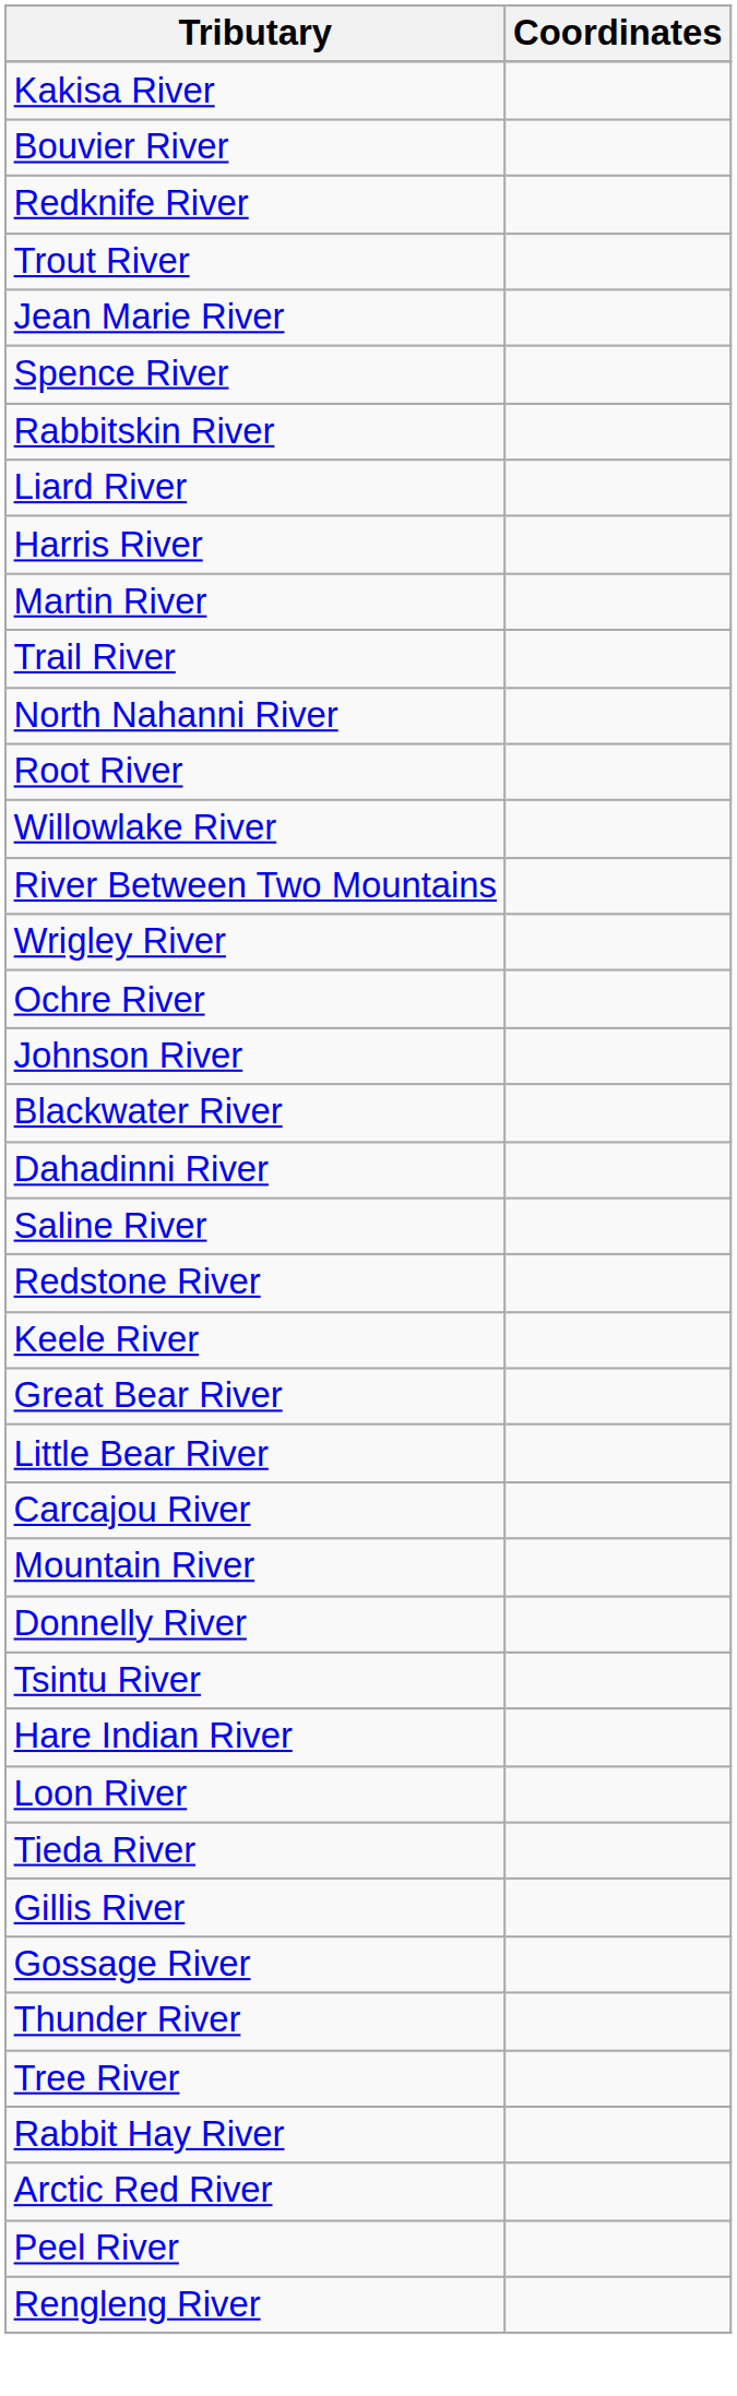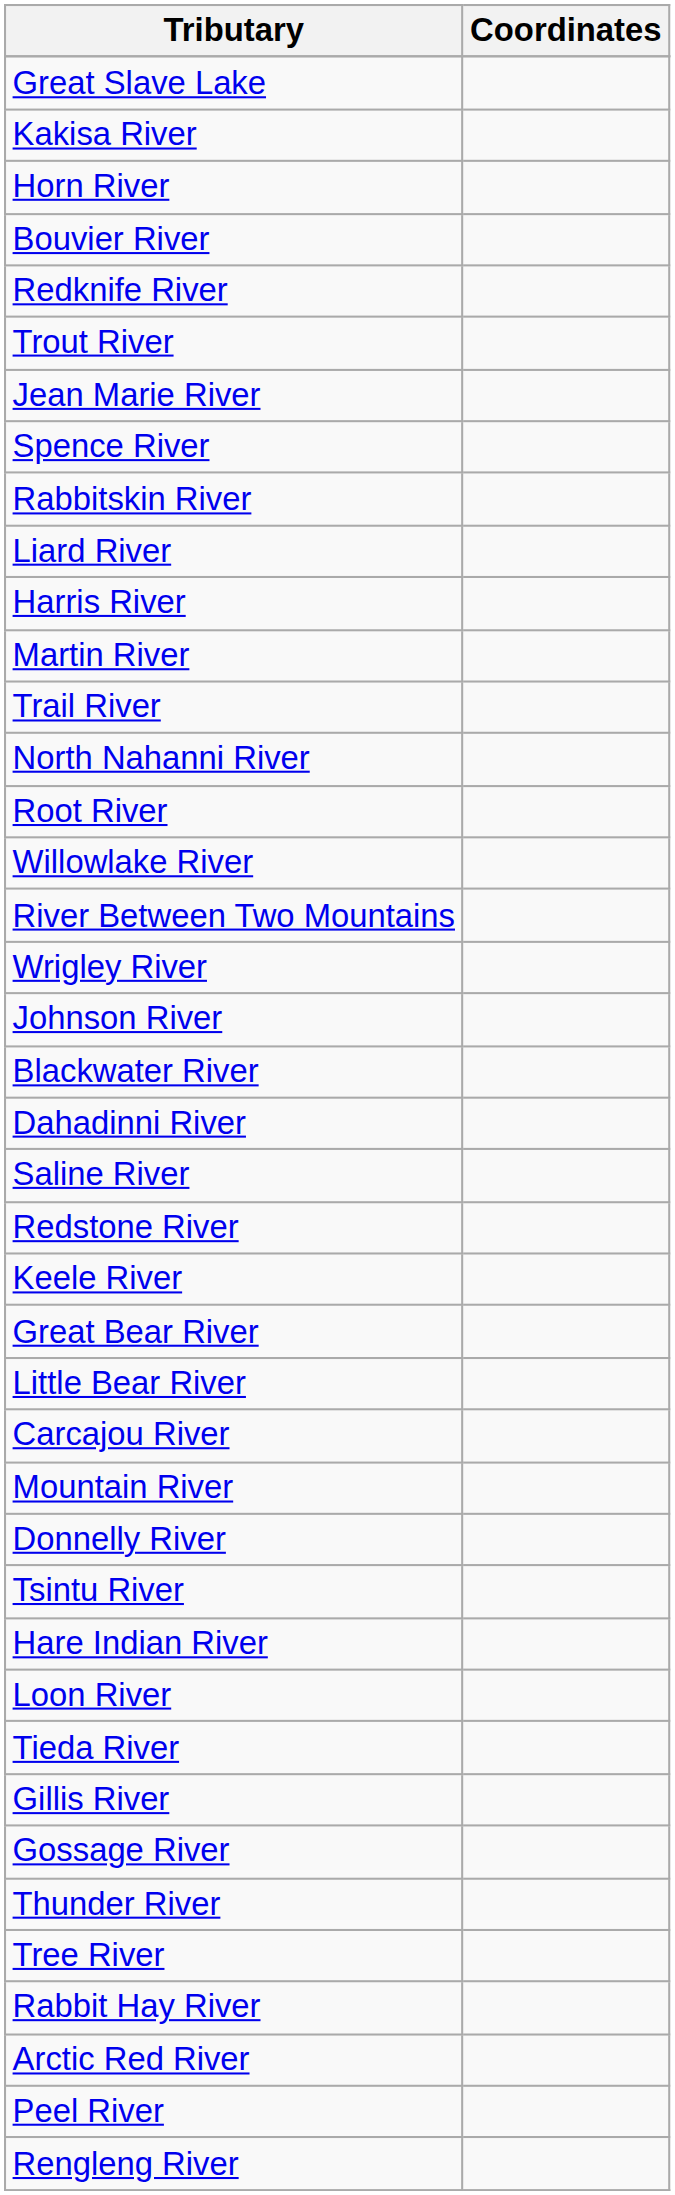+ row: Great Slave Lake
+ row: Horn River
- row: Ochre River
